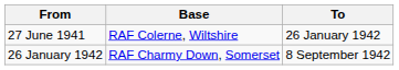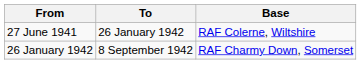columns swapped: To <-> Base
